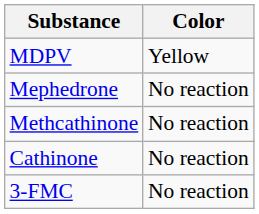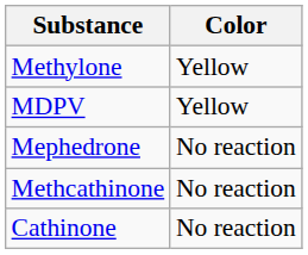+ row: Methylone | Yellow
- row: 3-FMC | No reaction
